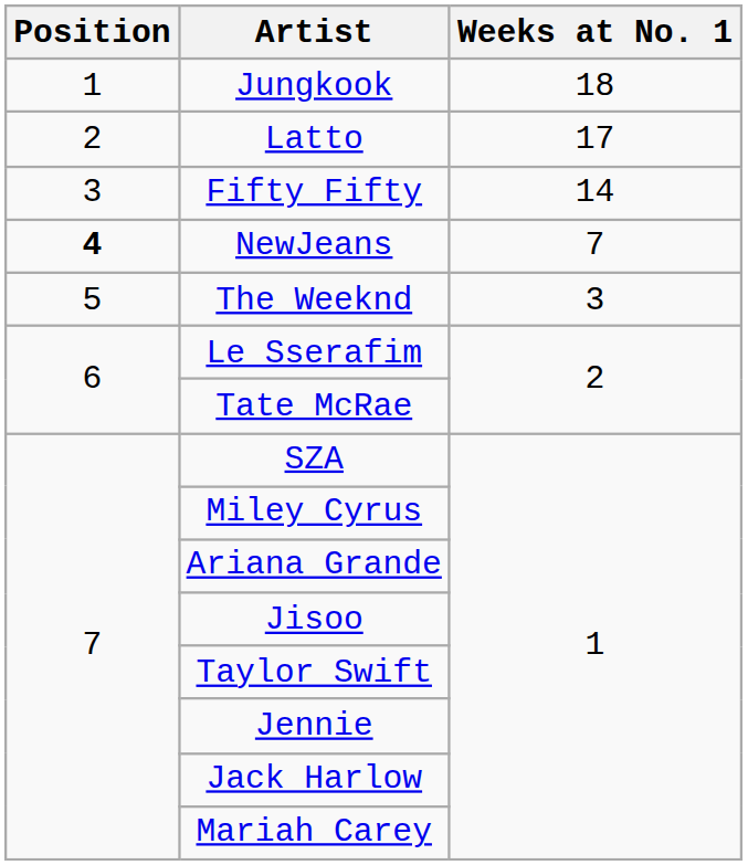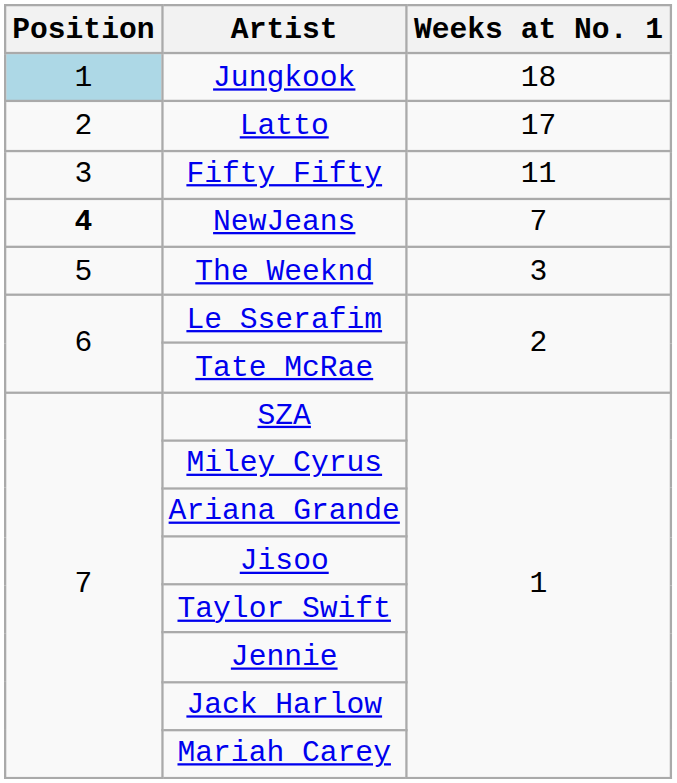Jungkook | Position: no background -> lightblue background
Fifty Fifty | Weeks at No. 1: 14 -> 11
